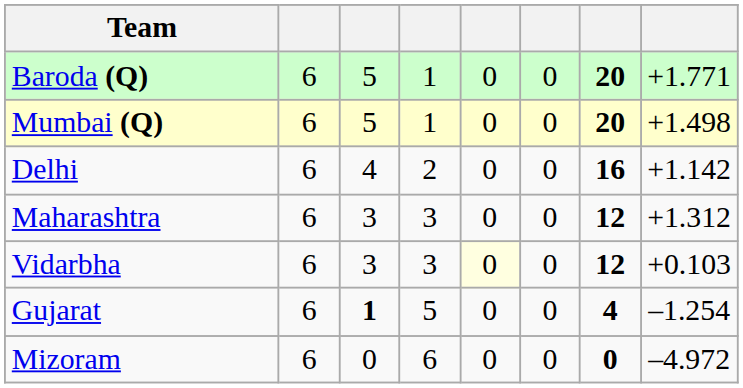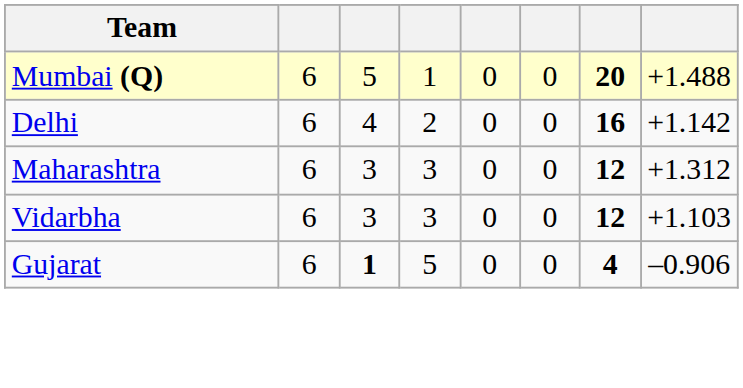- row: Baroda (Q) | 6 | 5 | 1 | 0 | 0 | 20 | +1.771
Mumbai (Q) | column 8: +1.498 -> +1.488
Vidarbha | column 5: lightyellow background -> no background
Vidarbha | column 8: +0.103 -> +1.103
Gujarat | column 8: –1.254 -> –0.906
- row: Mizoram | 6 | 0 | 6 | 0 | 0 | 0 | –4.972
